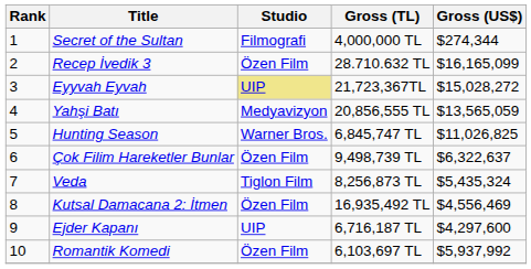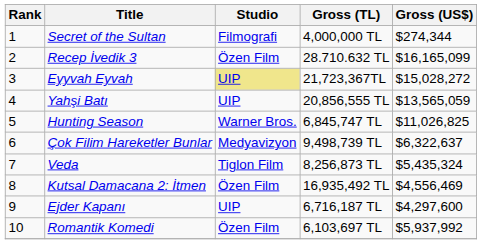Yahşi Batı | Studio: Medyavizyon -> UIP
Çok Filim Hareketler Bunlar | Studio: Özen Film -> Medyavizyon
